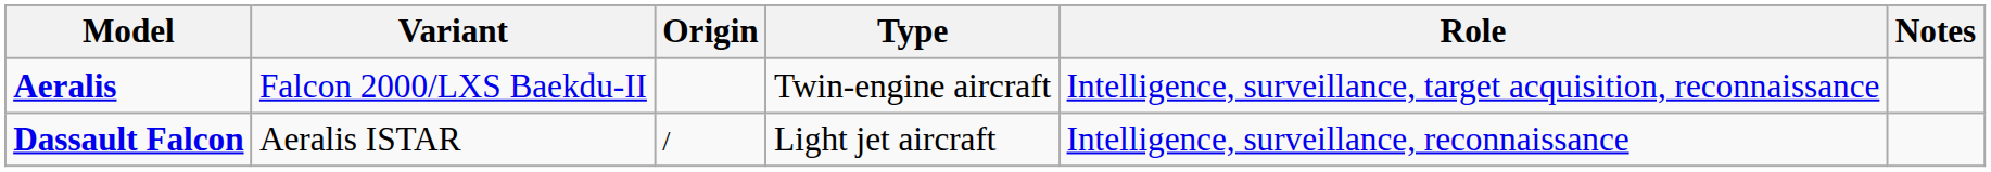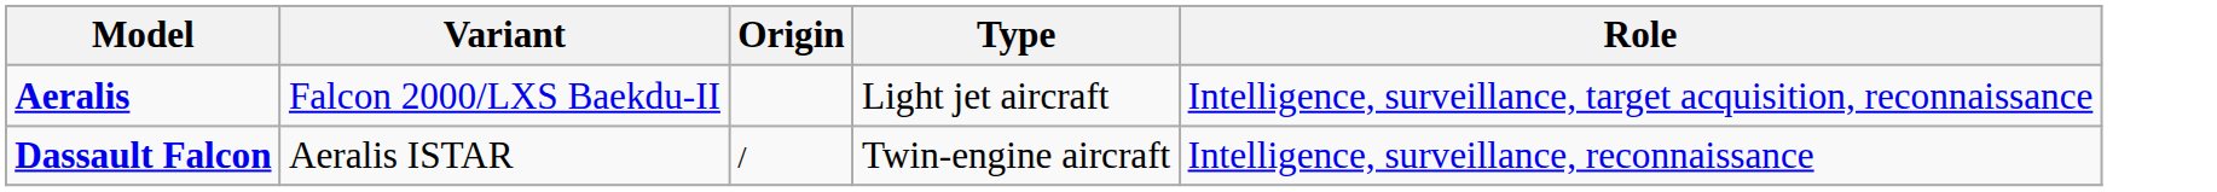- column: Notes
Aeralis | Type: Twin-engine aircraft -> Light jet aircraft
Dassault Falcon | Type: Light jet aircraft -> Twin-engine aircraft
